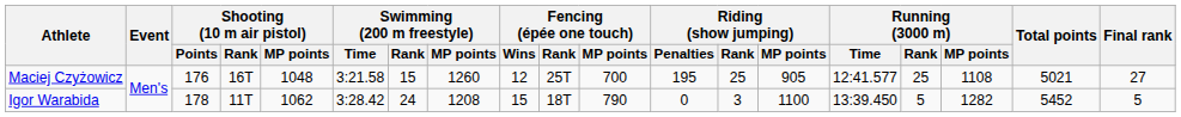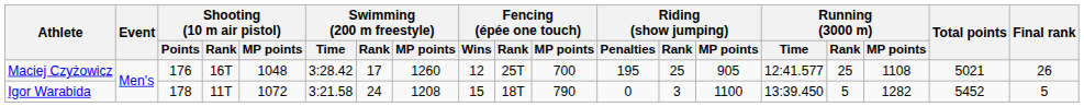Maciej Czyżowicz | Swimming (200 m freestyle) / Time: 3:21.58 -> 3:28.42
Maciej Czyżowicz | Swimming (200 m freestyle) / Rank: 15 -> 17
Maciej Czyżowicz | Final rank: 27 -> 26
Igor Warabida | Shooting (10 m air pistol) / MP points: 1062 -> 1072
Igor Warabida | Swimming (200 m freestyle) / Time: 3:28.42 -> 3:21.58
